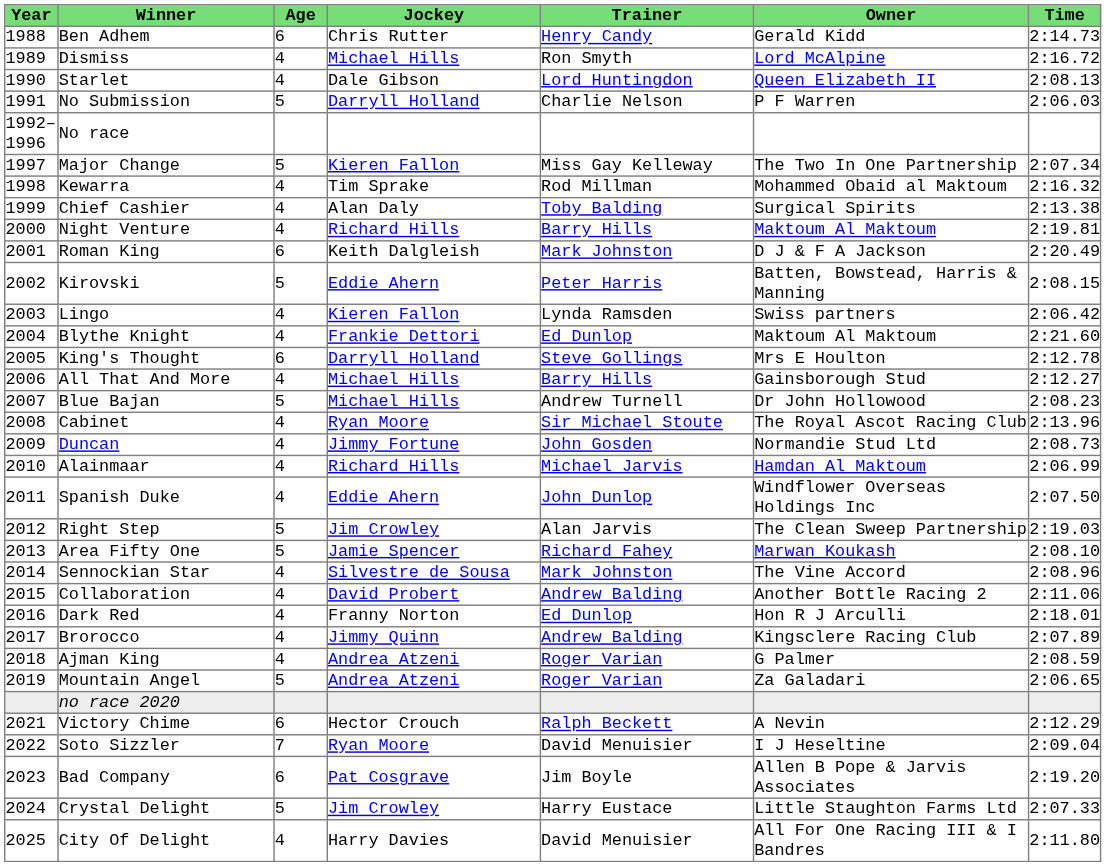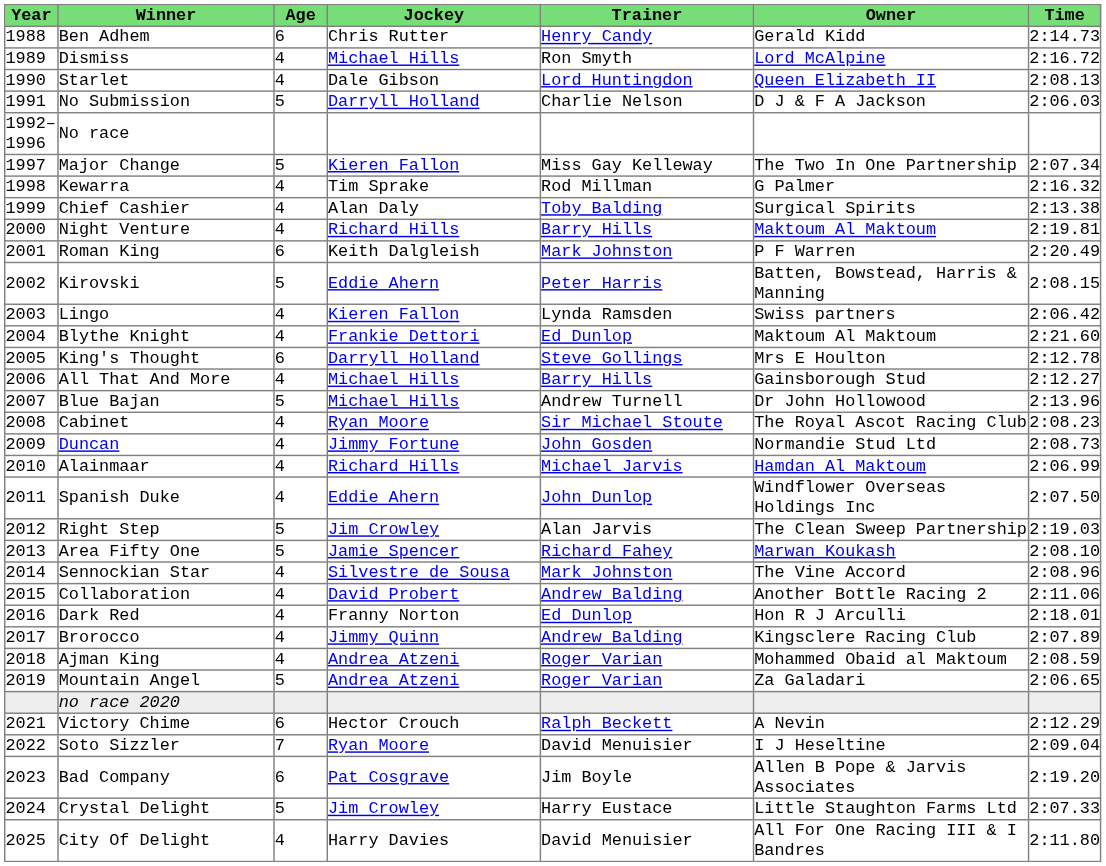No Submission | Owner: P F Warren -> D J & F A Jackson
Kewarra | Owner: Mohammed Obaid al Maktoum -> G Palmer
Roman King | Owner: D J & F A Jackson -> P F Warren
Blue Bajan | Time: 2:08.23 -> 2:13.96
Cabinet | Time: 2:13.96 -> 2:08.23
Ajman King | Owner: G Palmer -> Mohammed Obaid al Maktoum
